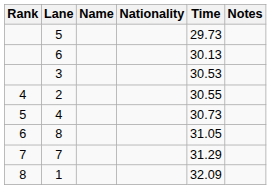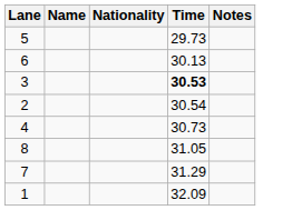- column: Rank | 4 | 5 | 6 | 7 | 8
3 | Time: normal -> bold
2 | Time: 30.55 -> 30.54
